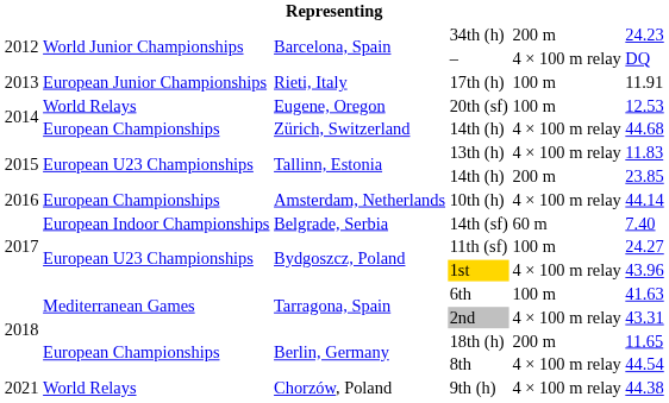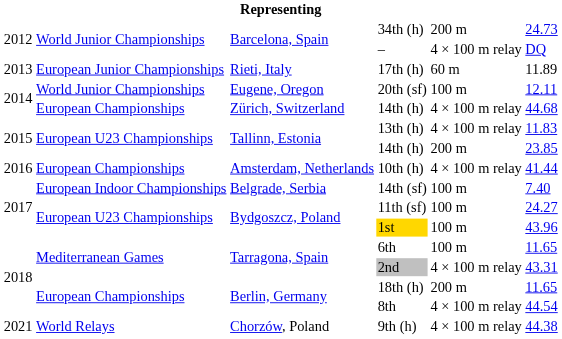34th (h) | column 6: 24.23 -> 24.73
17th (h) | column 5: 100 m -> 60 m
17th (h) | column 6: 11.91 -> 11.89
20th (sf) | column 2: World Relays -> World Junior Championships
20th (sf) | column 6: 12.53 -> 12.11
10th (h) | column 6: 44.14 -> 41.44
14th (sf) | column 5: 60 m -> 100 m
1st | column 5: 4 × 100 m relay -> 100 m
6th | column 6: 41.63 -> 11.65
